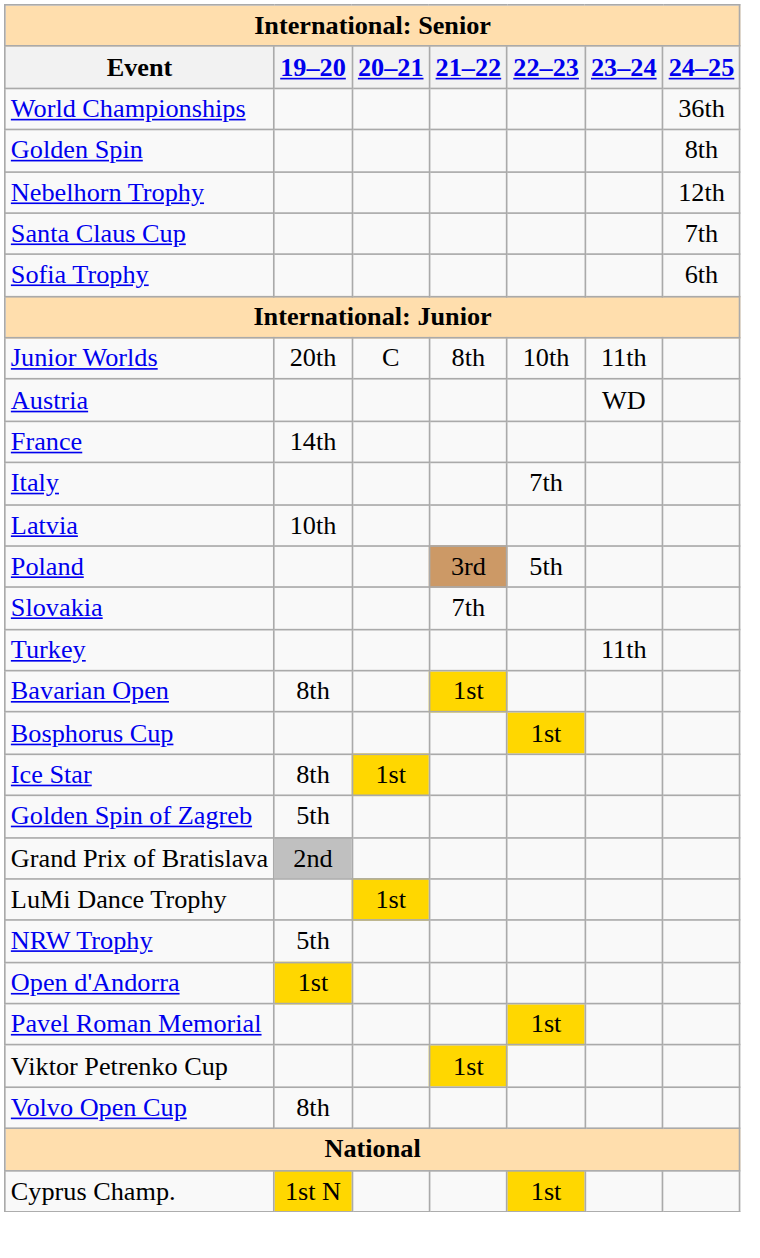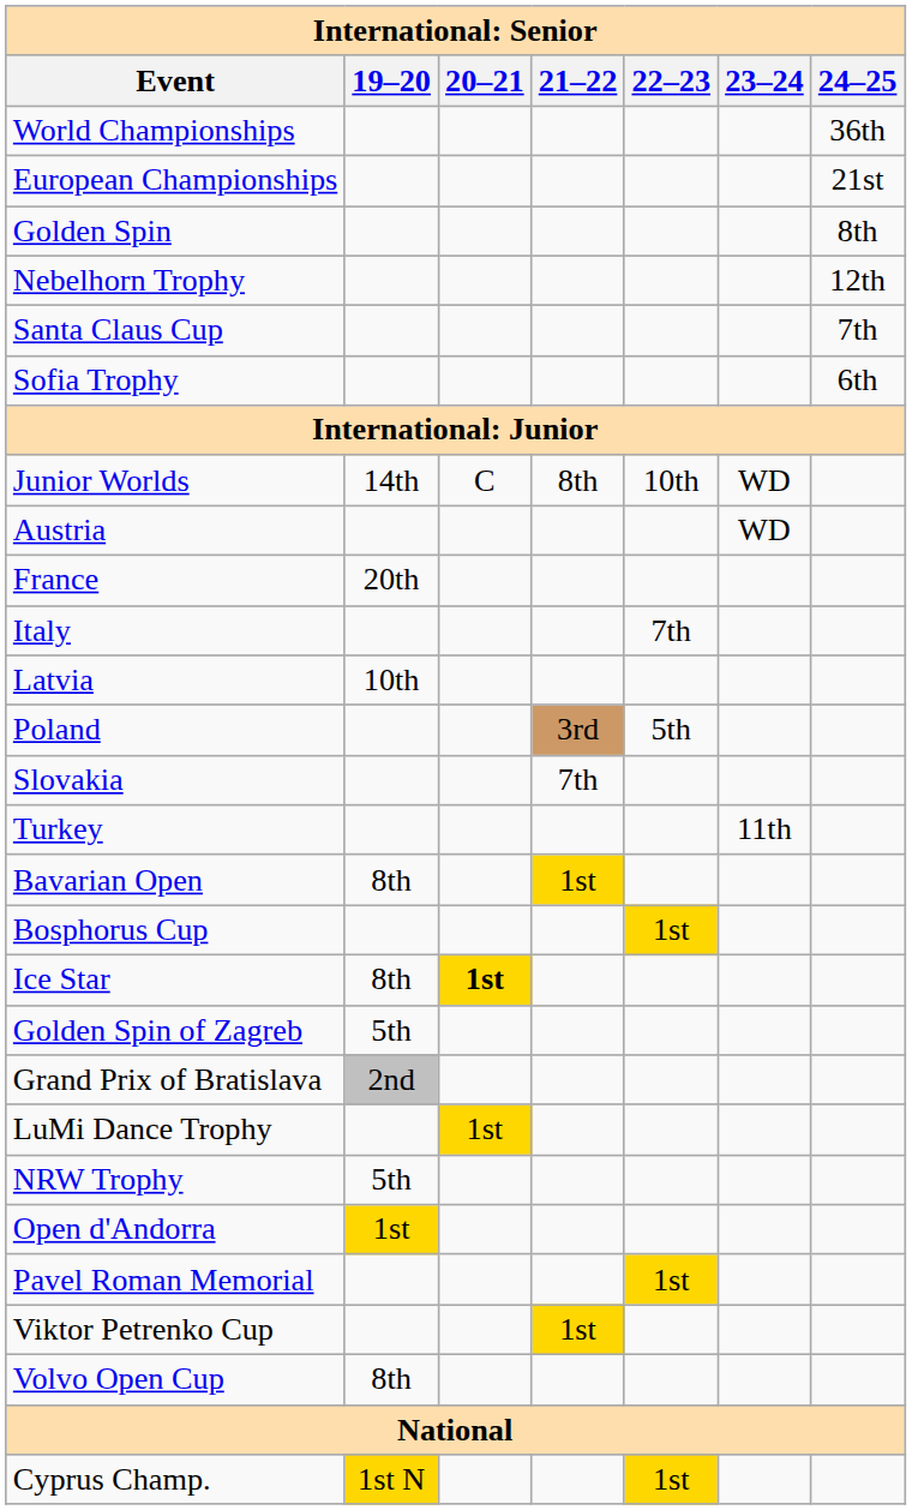+ row: European Championships | 21st
Junior Worlds | 19–20: 20th -> 14th
Junior Worlds | 23–24: 11th -> WD
France | 19–20: 14th -> 20th
Ice Star | 20–21: normal -> bold
